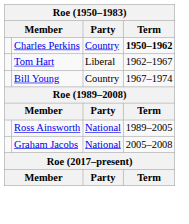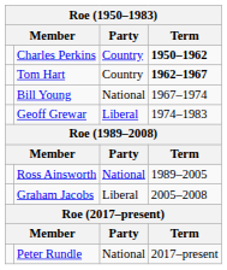Tom Hart | Party: Liberal -> Country
Tom Hart | Term: normal -> bold
Bill Young | Party: Country -> National
+ row: Geoff Grewar | Liberal | 1974–1983
Graham Jacobs | Party: National -> Liberal
+ row: Peter Rundle | National | 2017–present
